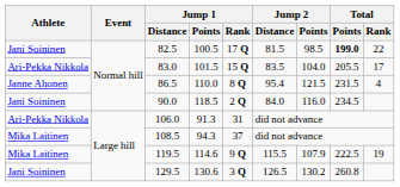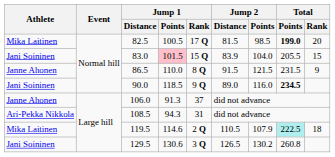82.5 | Athlete: Jani Soininen -> Mika Laitinen
82.5 | Total / Rank: 22 -> 20
83.0 | Athlete: Ari-Pekka Nikkola -> Jani Soininen
83.0 | Jump 1 / Points: no background -> pink background
83.0 | Jump 2 / Distance: 83.5 -> 83.9
83.0 | Total / Rank: 17 -> 15
86.5 | Jump 2 / Distance: 95.4 -> 91.5
86.5 | Total / Rank: 4 -> 9
90.0 | Jump 1 / Rank: 2 Q -> 9 Q
90.0 | Jump 2 / Distance: 84.0 -> 89.0
90.0 | Total / Points: normal -> bold
106.0 | Athlete: Ari-Pekka Nikkola -> Janne Ahonen
106.0 | Jump 1 / Rank: 31 -> 37
108.5 | Athlete: Mika Laitinen -> Ari-Pekka Nikkola
108.5 | Jump 1 / Rank: 37 -> 31
119.5 | Jump 1 / Rank: 9 Q -> 2 Q
119.5 | Jump 2 / Distance: 115.5 -> 110.5
119.5 | Total / Points: no background -> paleturquoise background
119.5 | Total / Rank: 19 -> 18
